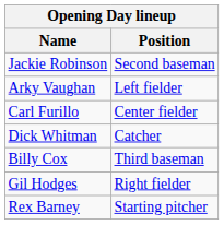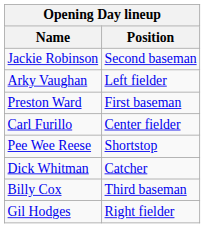+ row: Preston Ward | First baseman
+ row: Pee Wee Reese | Shortstop
- row: Rex Barney | Starting pitcher
